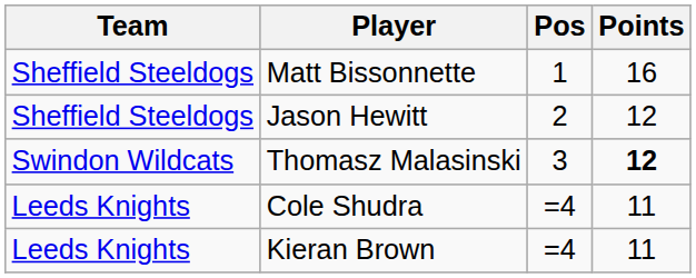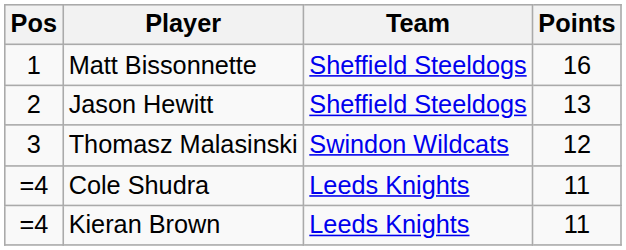columns swapped: Pos <-> Team
Jason Hewitt | Points: 12 -> 13
Thomasz Malasinski | Points: bold -> normal
